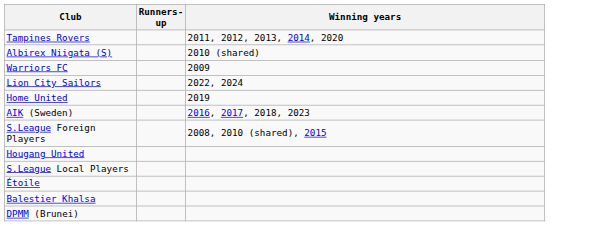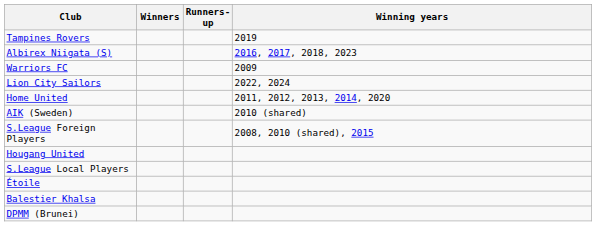+ column: Winners
Tampines Rovers | Winning years: 2011, 2012, 2013, 2014, 2020 -> 2019
Albirex Niigata (S) | Winning years: 2010 (shared) -> 2016, 2017, 2018, 2023
Home United | Winning years: 2019 -> 2011, 2012, 2013, 2014, 2020
AIK (Sweden) | Winning years: 2016, 2017, 2018, 2023 -> 2010 (shared)
